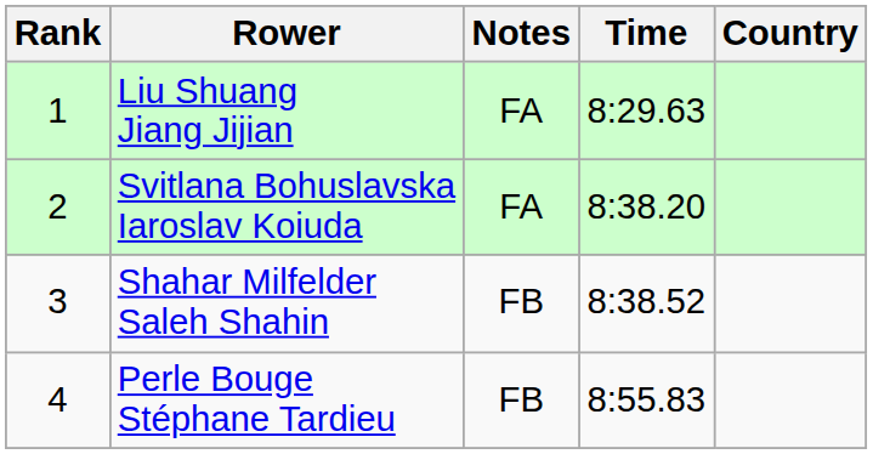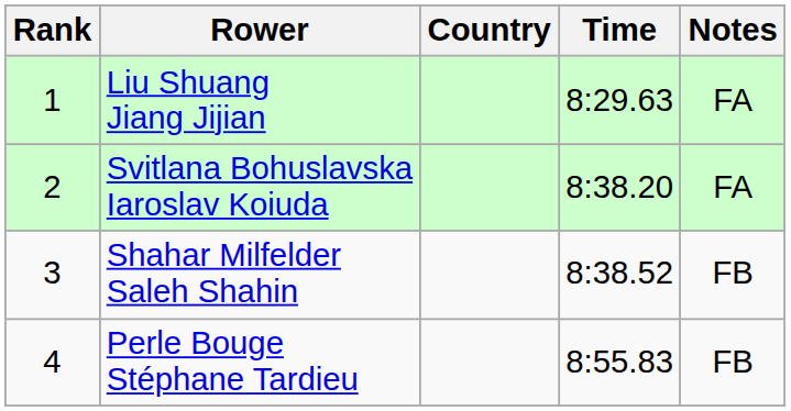columns swapped: Country <-> Notes
